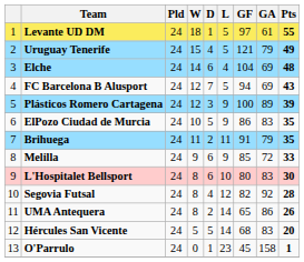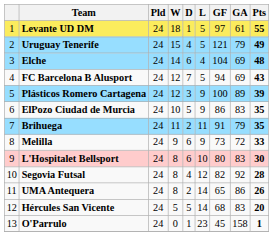Melilla | GF: 85 -> 73
